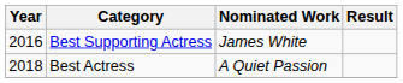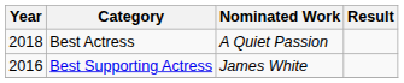rows swapped: Best Supporting Actress <-> Best Actress
